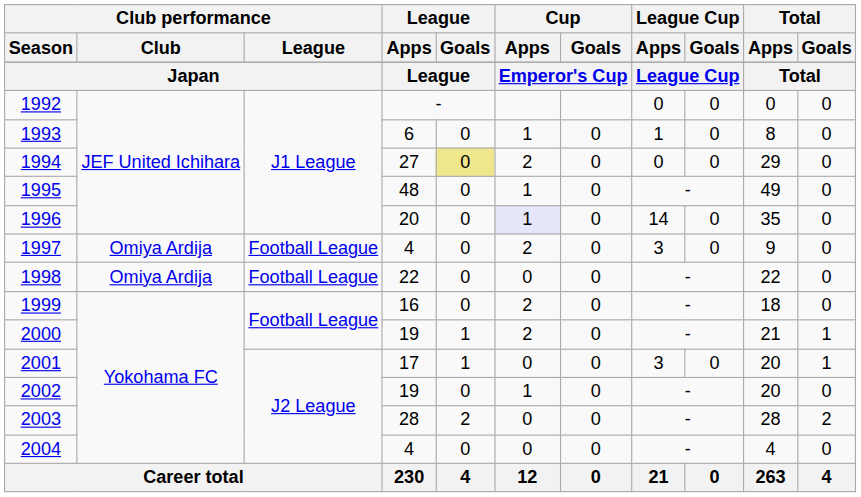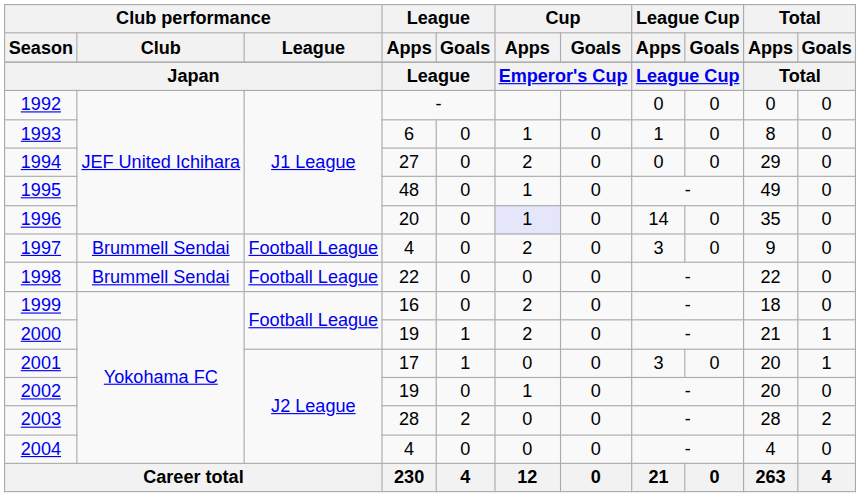1994 | League / Goals: khaki background -> no background
1997 | Club performance / Club: Omiya Ardija -> Brummell Sendai
1998 | Club performance / Club: Omiya Ardija -> Brummell Sendai
